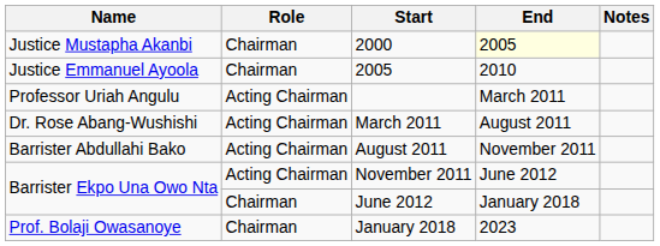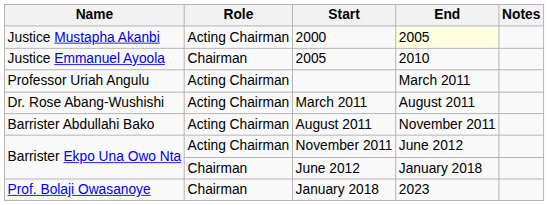2000 | Role: Chairman -> Acting Chairman
